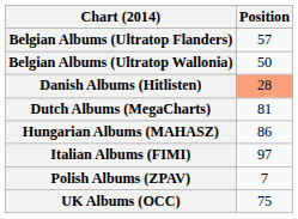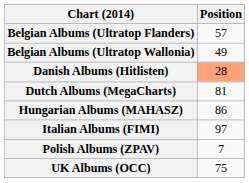Belgian Albums (Ultratop Wallonia) | Position: 50 -> 49
